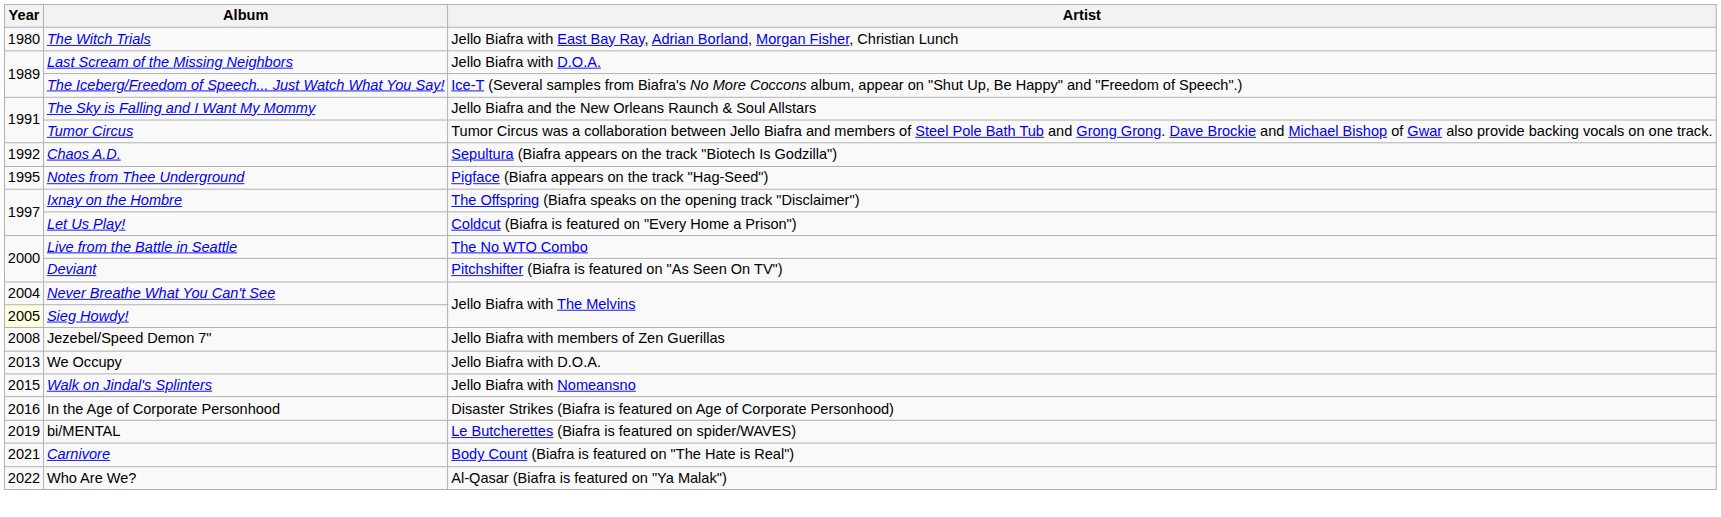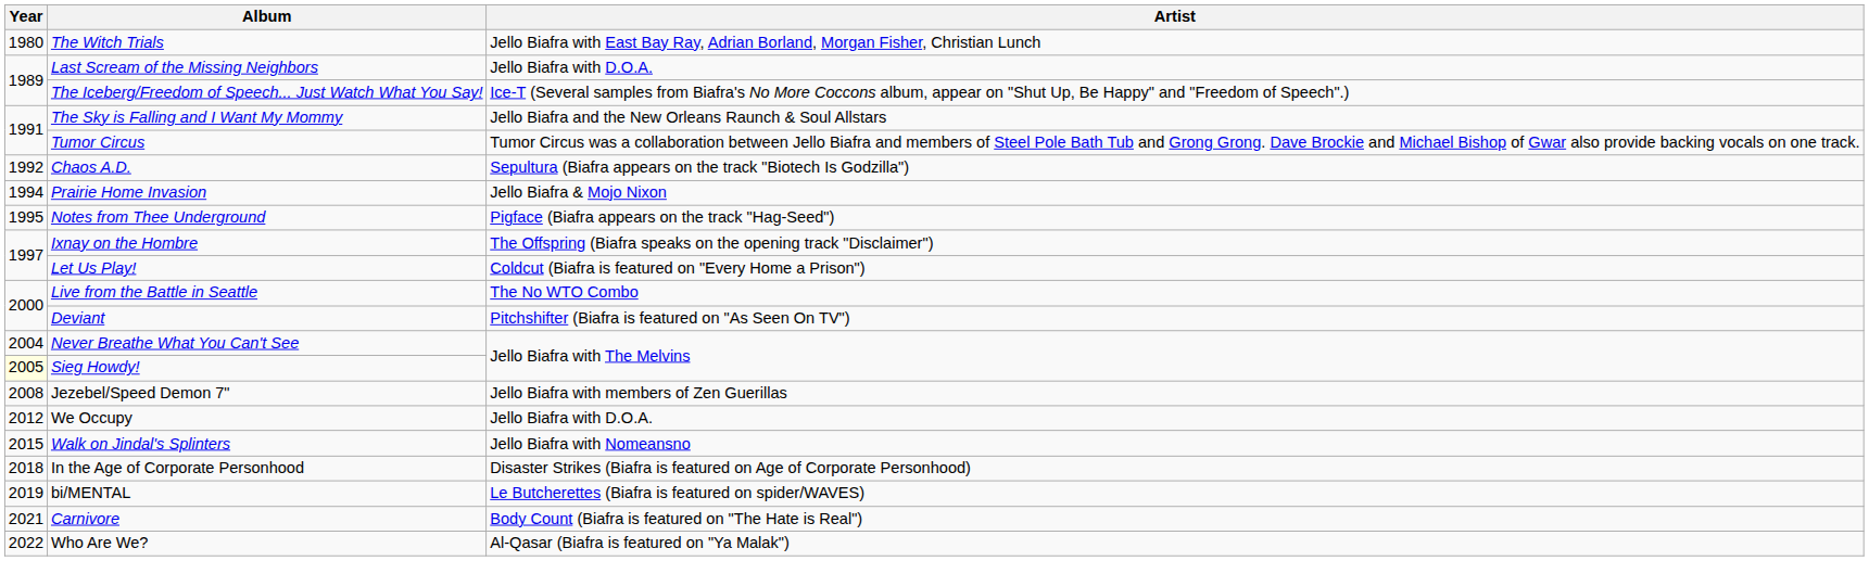+ row: 1994 | Prairie Home Invasion | Jello Biafra & Mojo Nixon
We Occupy | Year: 2013 -> 2012
In the Age of Corporate Personhood | Year: 2016 -> 2018
